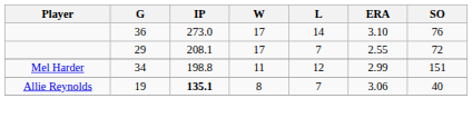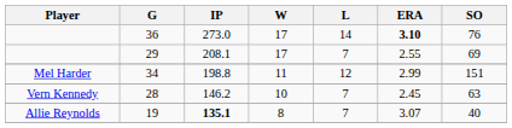36 | ERA: normal -> bold
29 | SO: 72 -> 69
+ row: Vern Kennedy | 28 | 146.2 | 10 | 7 | 2.45 | 63
19 | ERA: 3.06 -> 3.07
